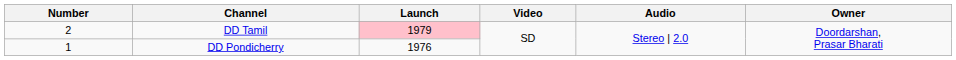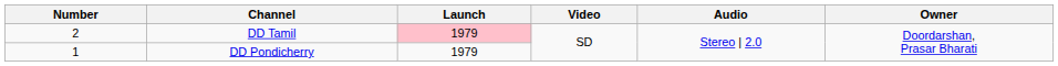DD Pondicherry | Launch: 1976 -> 1979
